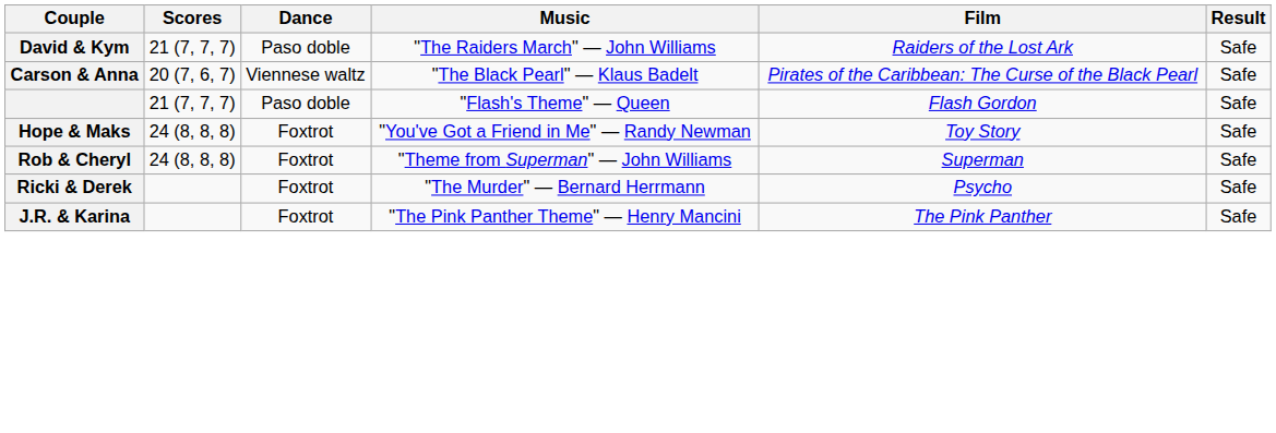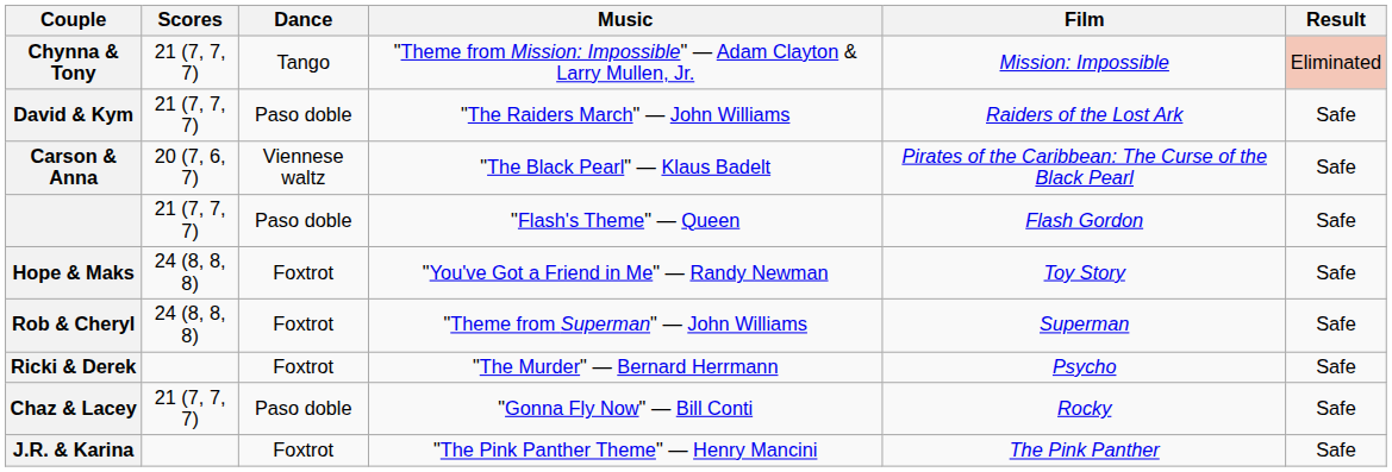+ row: Chynna & Tony | 21 (7, 7, 7) | Tango | "Theme from Mission: Impossible" — Adam Clayton & Larry Mullen, Jr. | Mission: Impossible | Eliminated
+ row: Chaz & Lacey | 21 (7, 7, 7) | Paso doble | "Gonna Fly Now" — Bill Conti | Rocky | Safe
